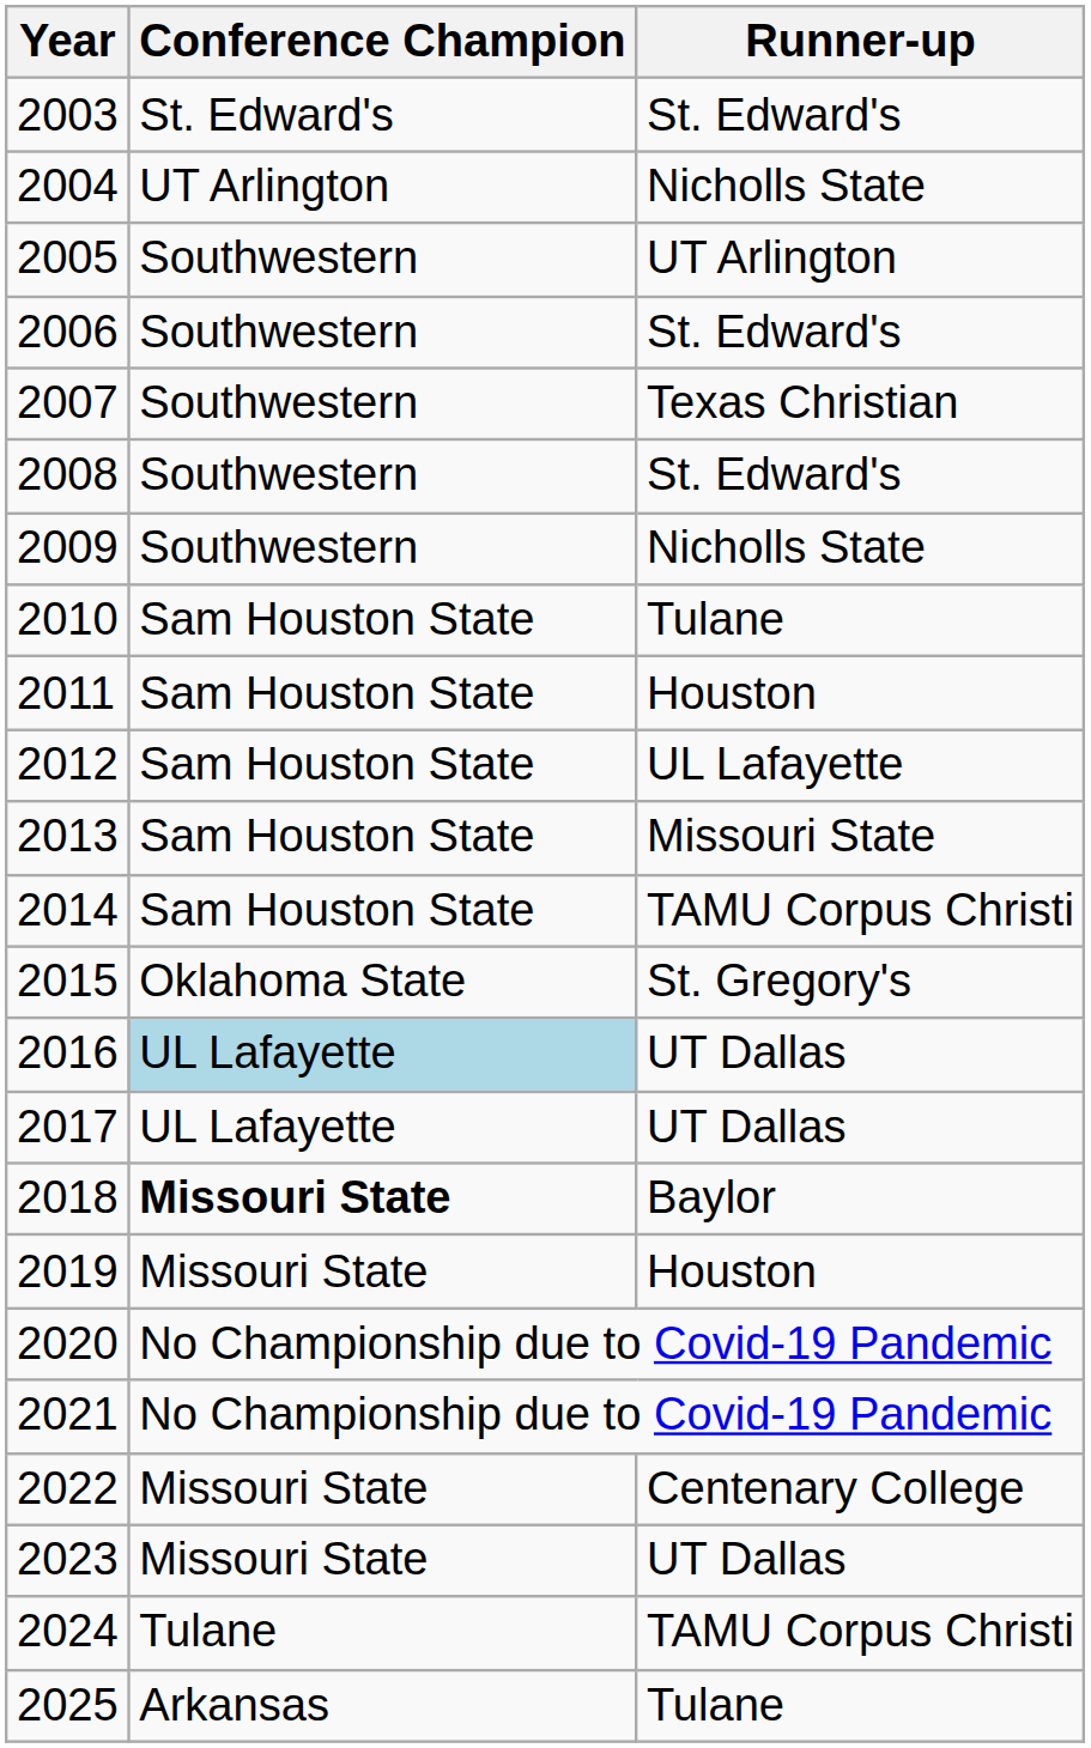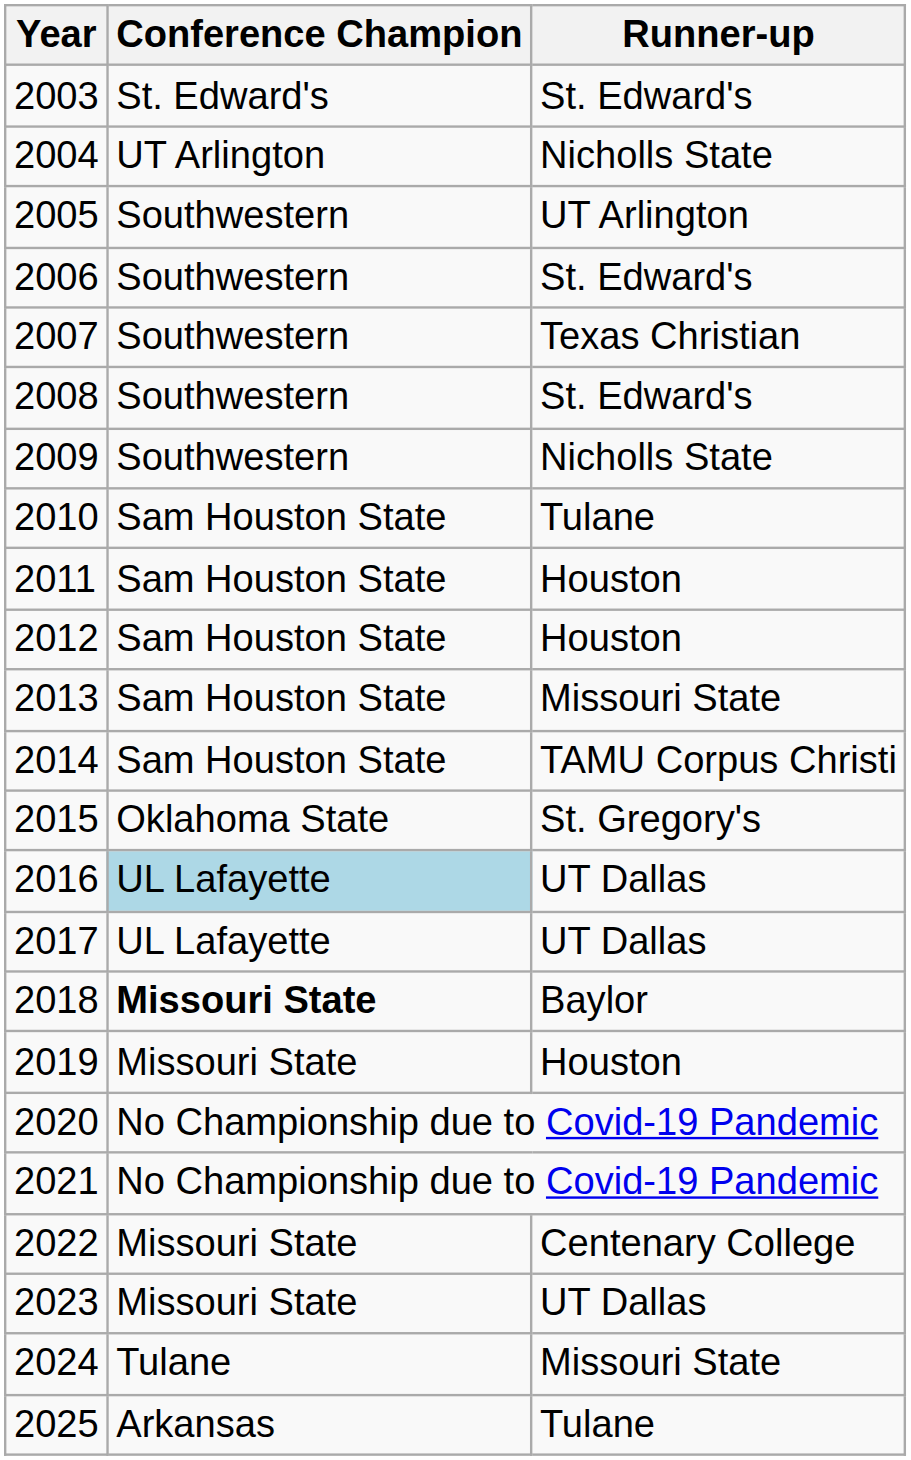2012 | Runner-up: UL Lafayette -> Houston
2024 | Runner-up: TAMU Corpus Christi -> Missouri State
